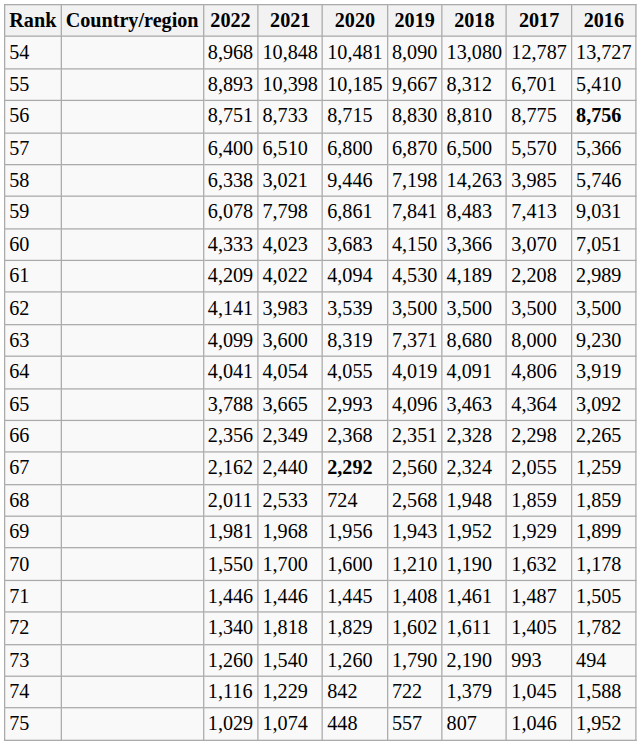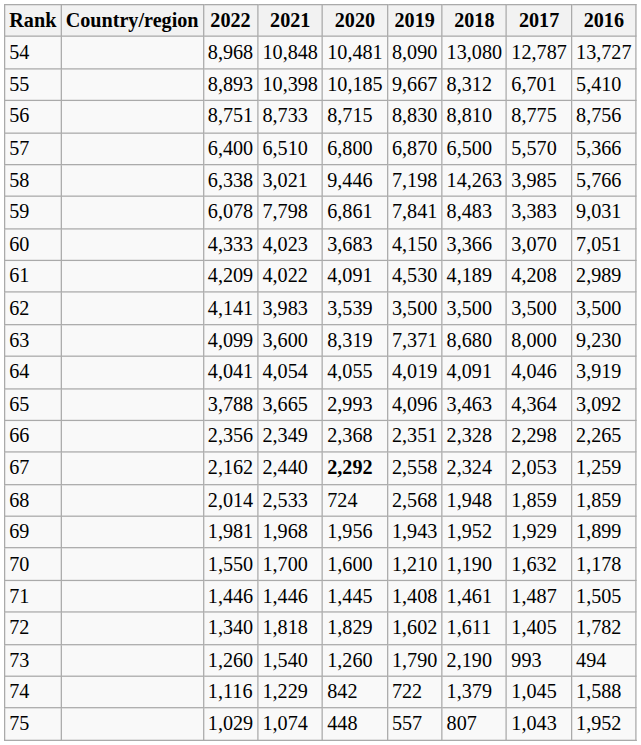56 | 2016: bold -> normal
58 | 2016: 5,746 -> 5,766
59 | 2017: 7,413 -> 3,383
61 | 2020: 4,094 -> 4,091
61 | 2017: 2,208 -> 4,208
64 | 2017: 4,806 -> 4,046
67 | 2019: 2,560 -> 2,558
67 | 2017: 2,055 -> 2,053
68 | 2022: 2,011 -> 2,014
75 | 2017: 1,046 -> 1,043
